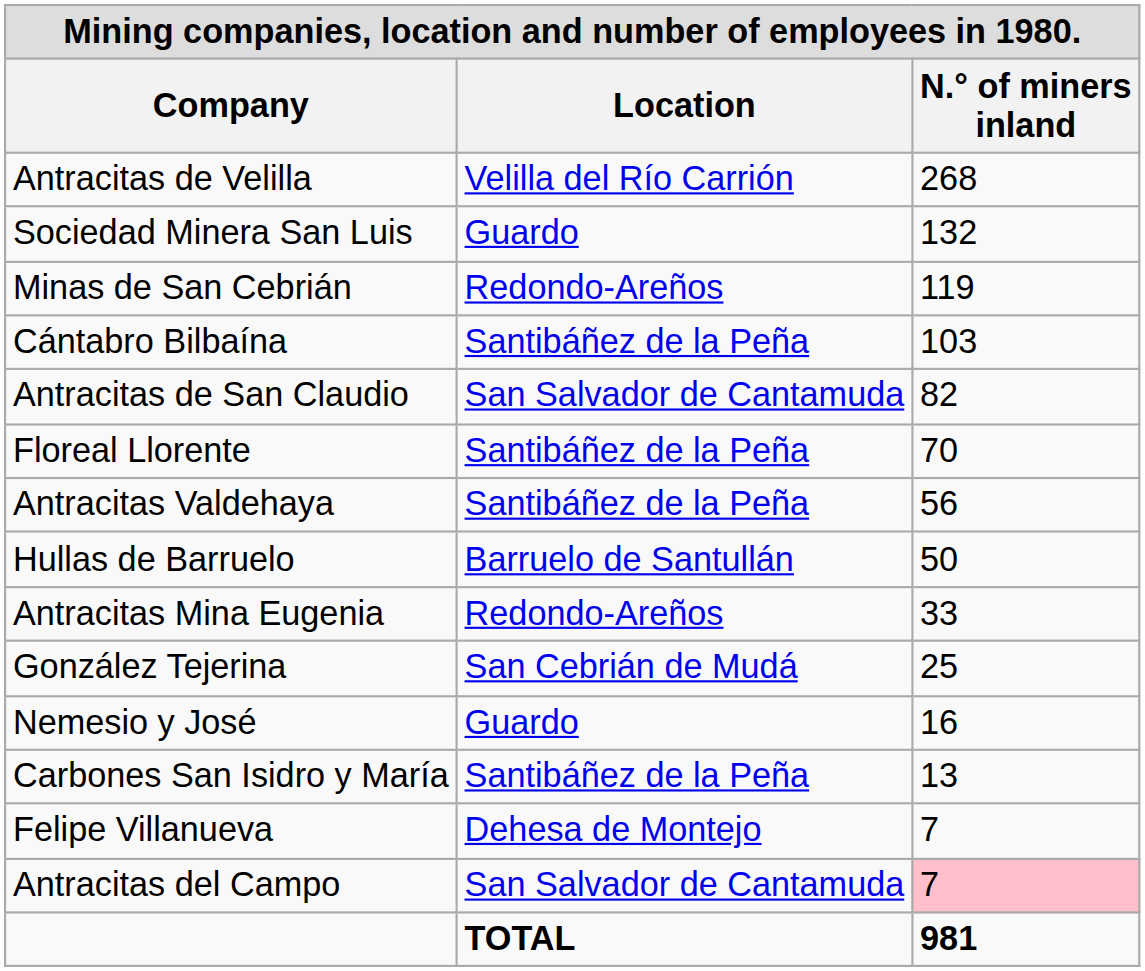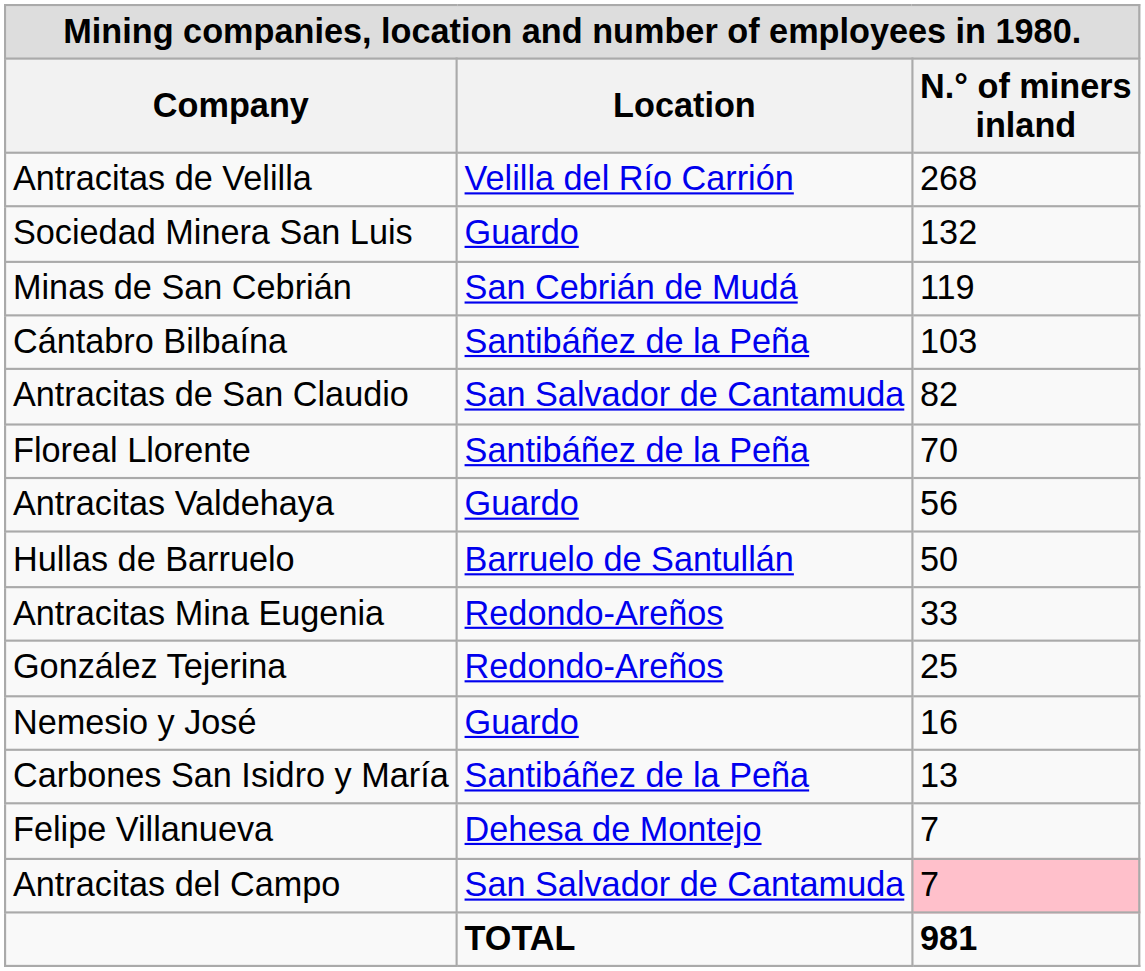Minas de San Cebrián | Location: Redondo-Areños -> San Cebrián de Mudá
Antracitas Valdehaya | Location: Santibáñez de la Peña -> Guardo
González Tejerina | Location: San Cebrián de Mudá -> Redondo-Areños
